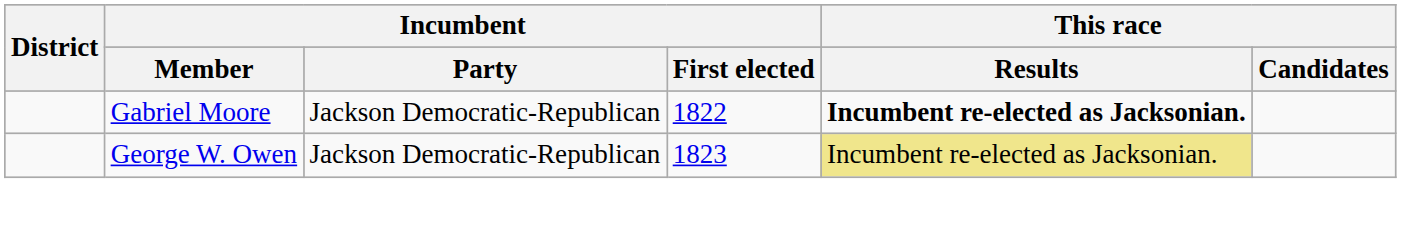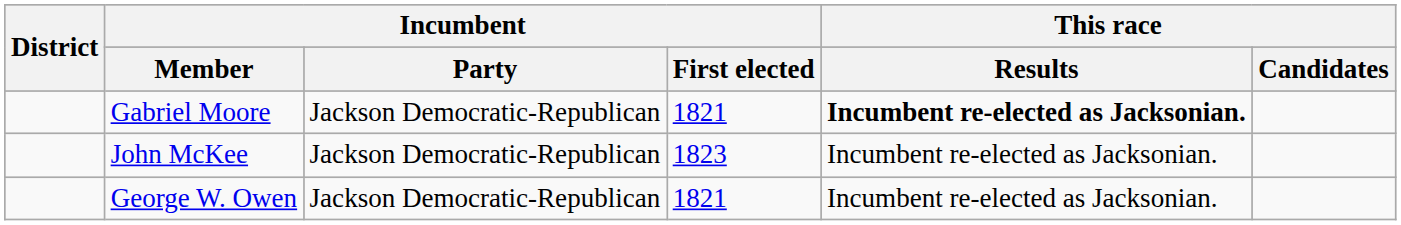Gabriel Moore | Incumbent / First elected: 1822 -> 1821
+ row: John McKee | Jackson Democratic-Republican | 1823 | Incumbent re-elected as Jacksonian.
George W. Owen | Incumbent / First elected: 1823 -> 1821
George W. Owen | This race / Results: khaki background -> no background
